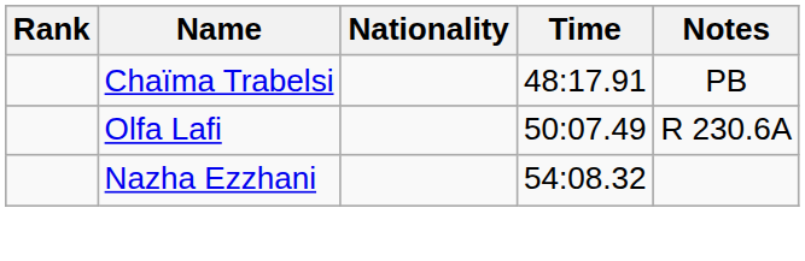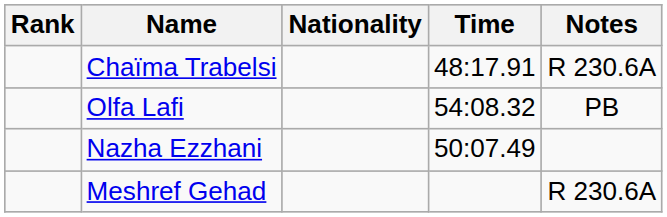Chaïma Trabelsi | Notes: PB -> R 230.6A
Olfa Lafi | Time: 50:07.49 -> 54:08.32
Olfa Lafi | Notes: R 230.6A -> PB
Nazha Ezzhani | Time: 54:08.32 -> 50:07.49
+ row: Meshref Gehad | R 230.6A
